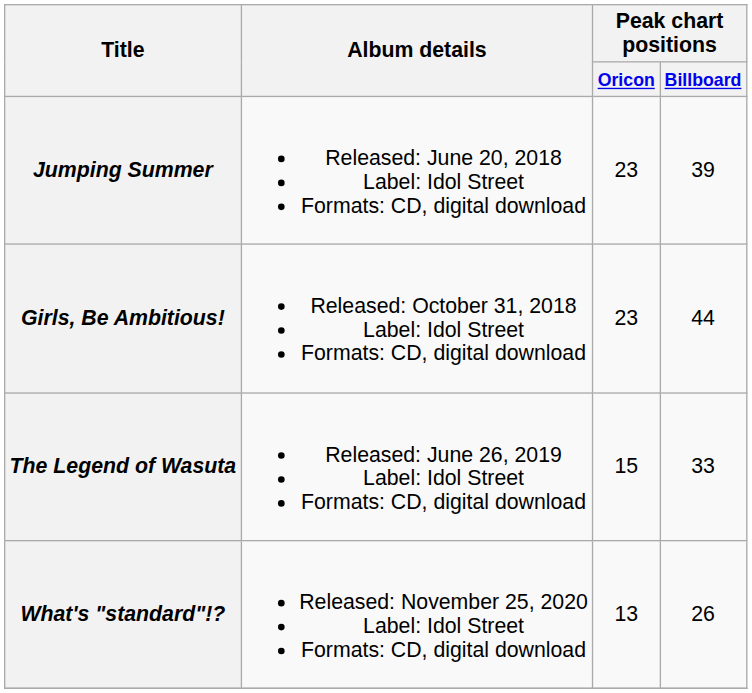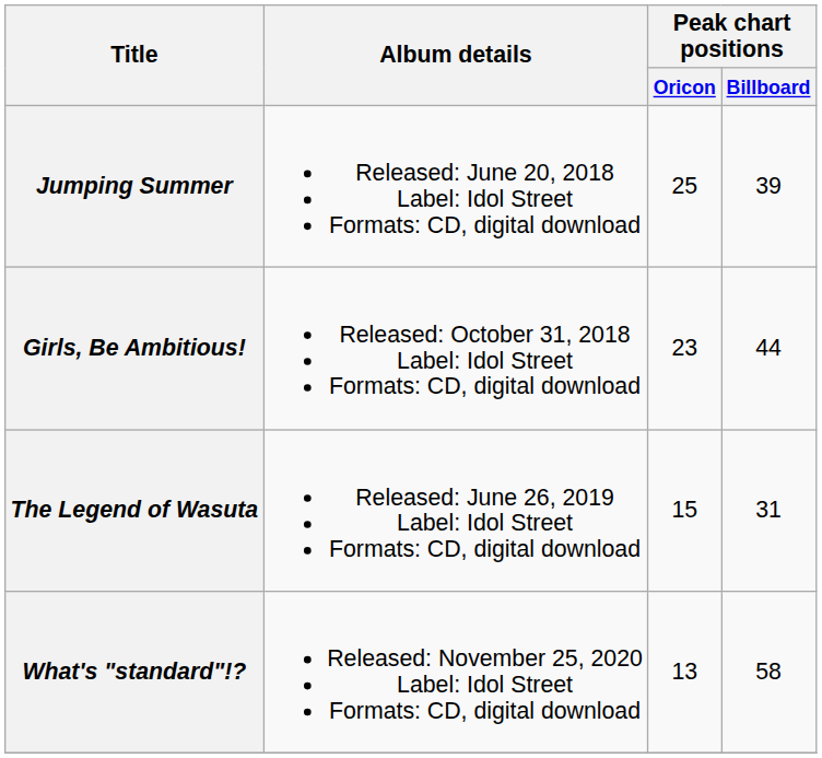Jumping Summer | Peak chart positions / Oricon: 23 -> 25
The Legend of Wasuta | Peak chart positions / Billboard: 33 -> 31
What's "standard"!? | Peak chart positions / Billboard: 26 -> 58
